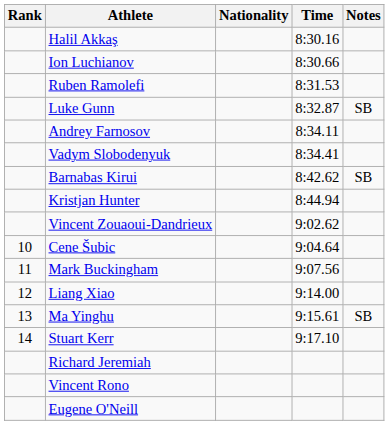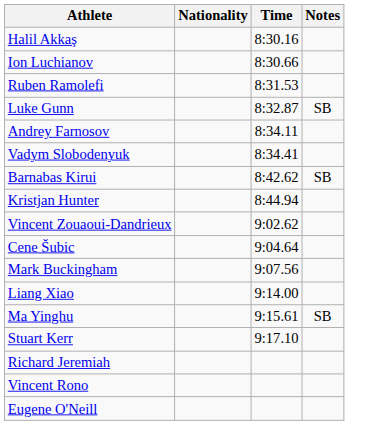- column: Rank | 10 | 11 | 12 | 13 | 14
